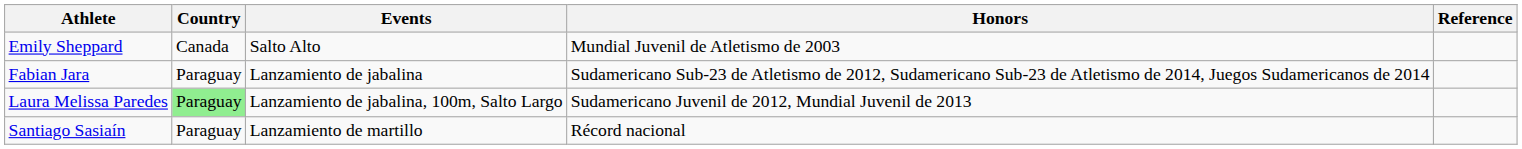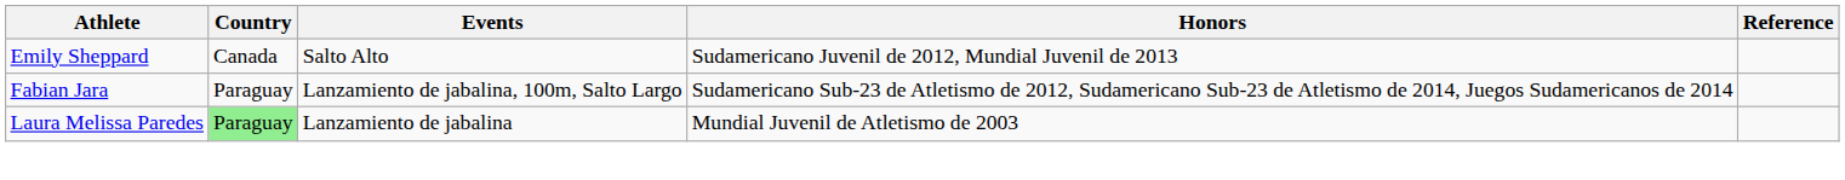Emily Sheppard | Honors: Mundial Juvenil de Atletismo de 2003 -> Sudamericano Juvenil de 2012, Mundial Juvenil de 2013
Fabian Jara | Events: Lanzamiento de jabalina -> Lanzamiento de jabalina, 100m, Salto Largo
Laura Melissa Paredes | Events: Lanzamiento de jabalina, 100m, Salto Largo -> Lanzamiento de jabalina
Laura Melissa Paredes | Honors: Sudamericano Juvenil de 2012, Mundial Juvenil de 2013 -> Mundial Juvenil de Atletismo de 2003
- row: Santiago Sasiaín | Paraguay | Lanzamiento de martillo | Récord nacional
